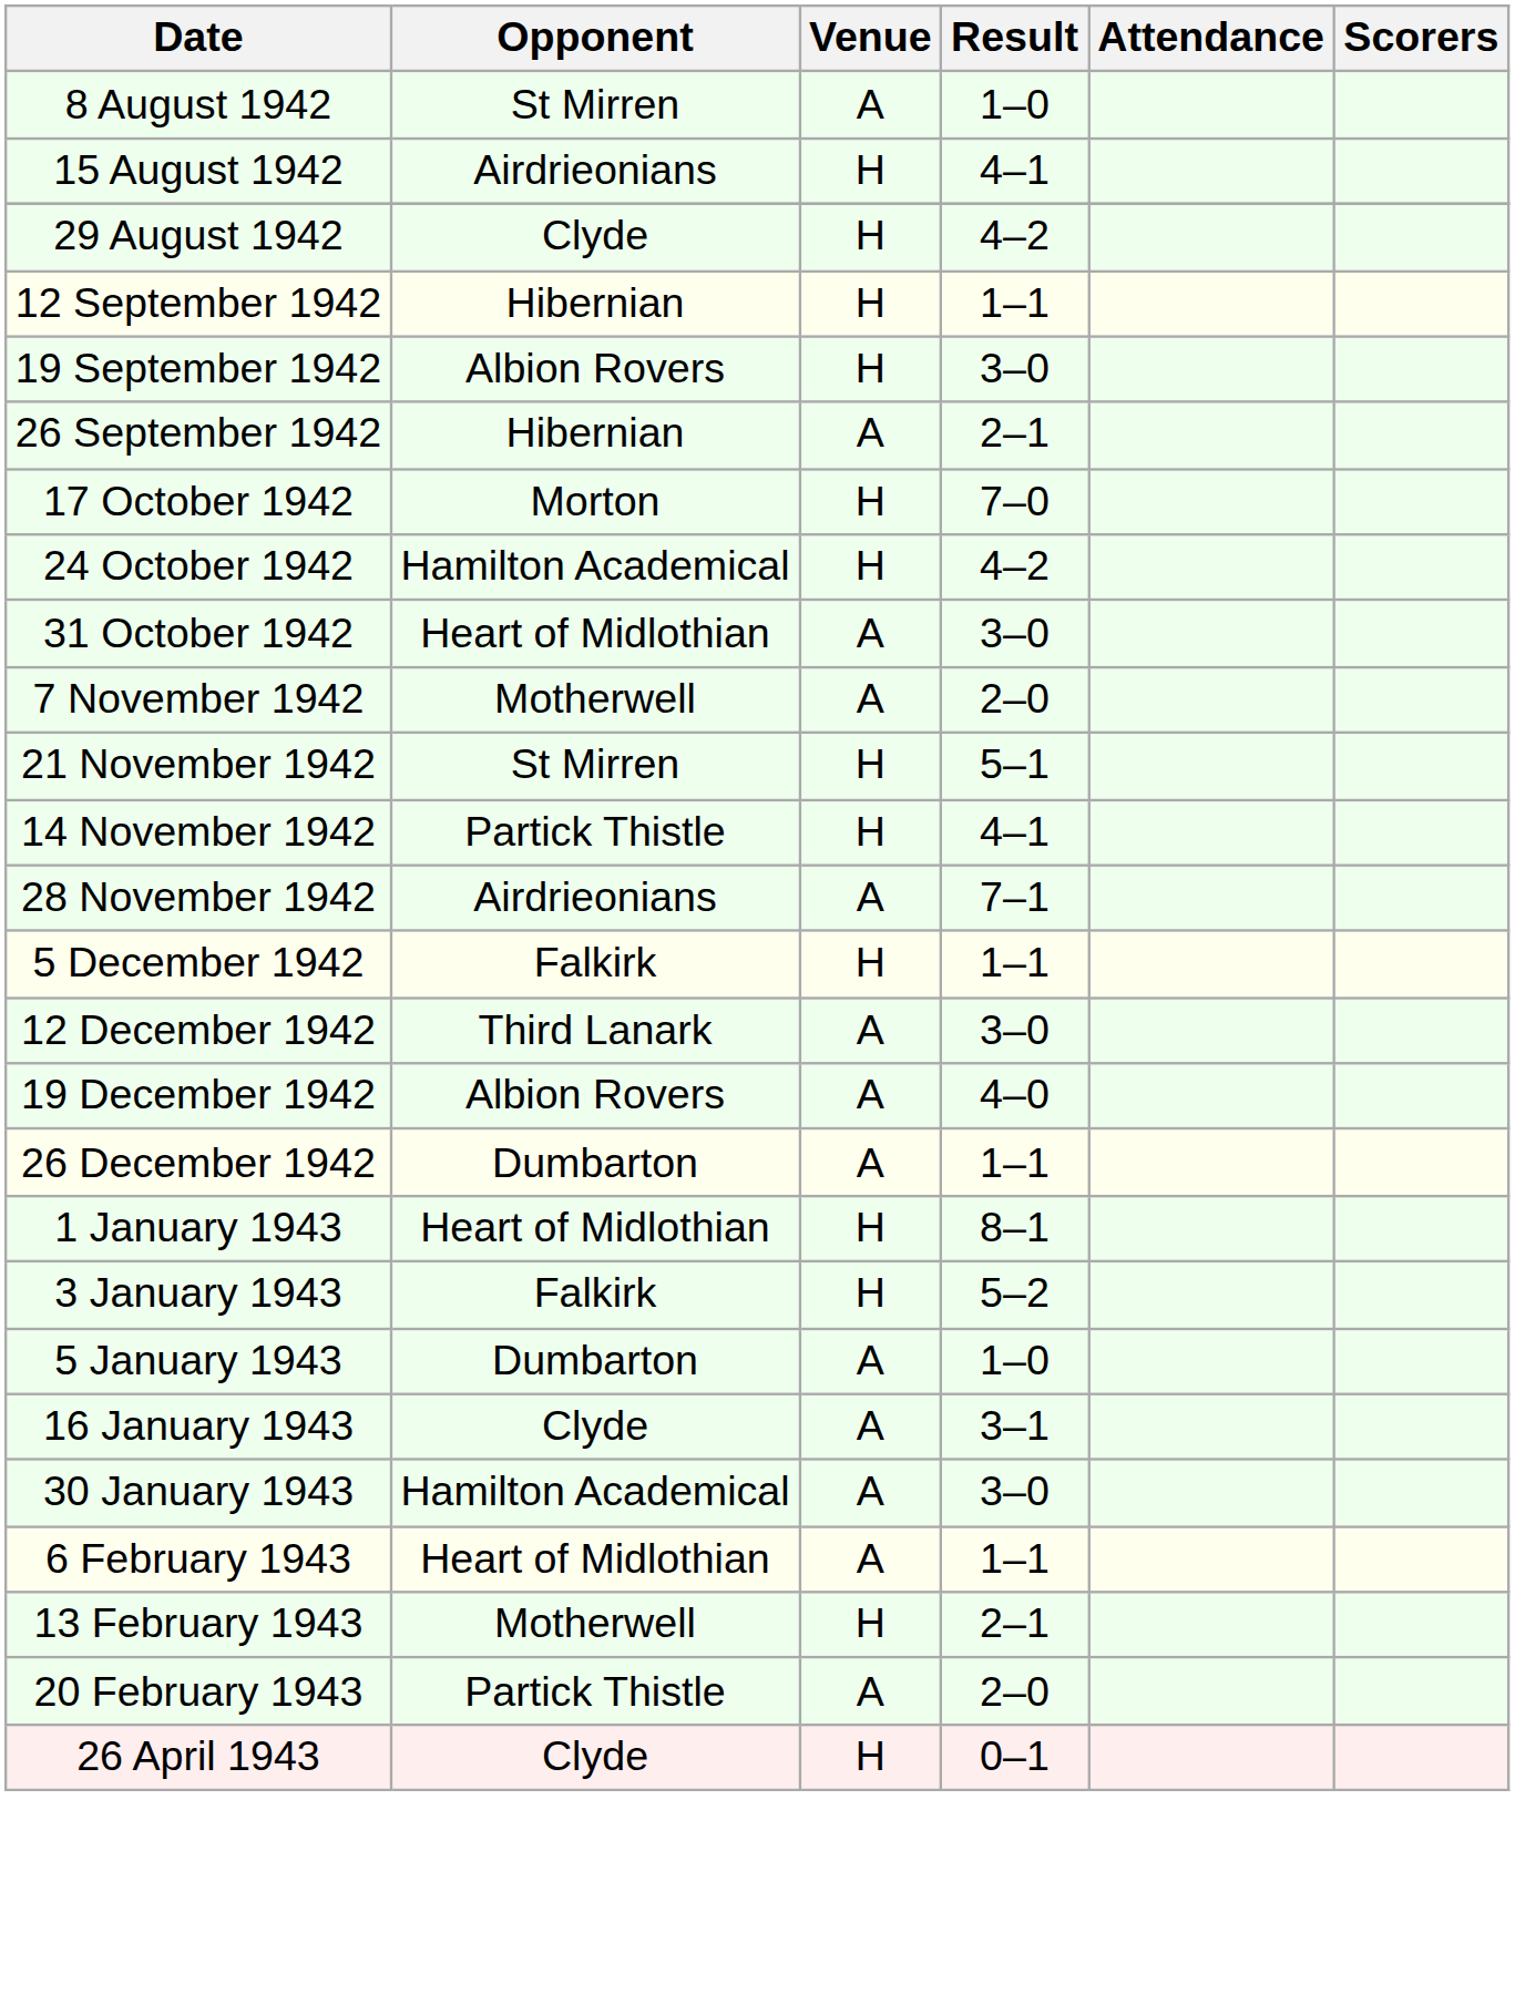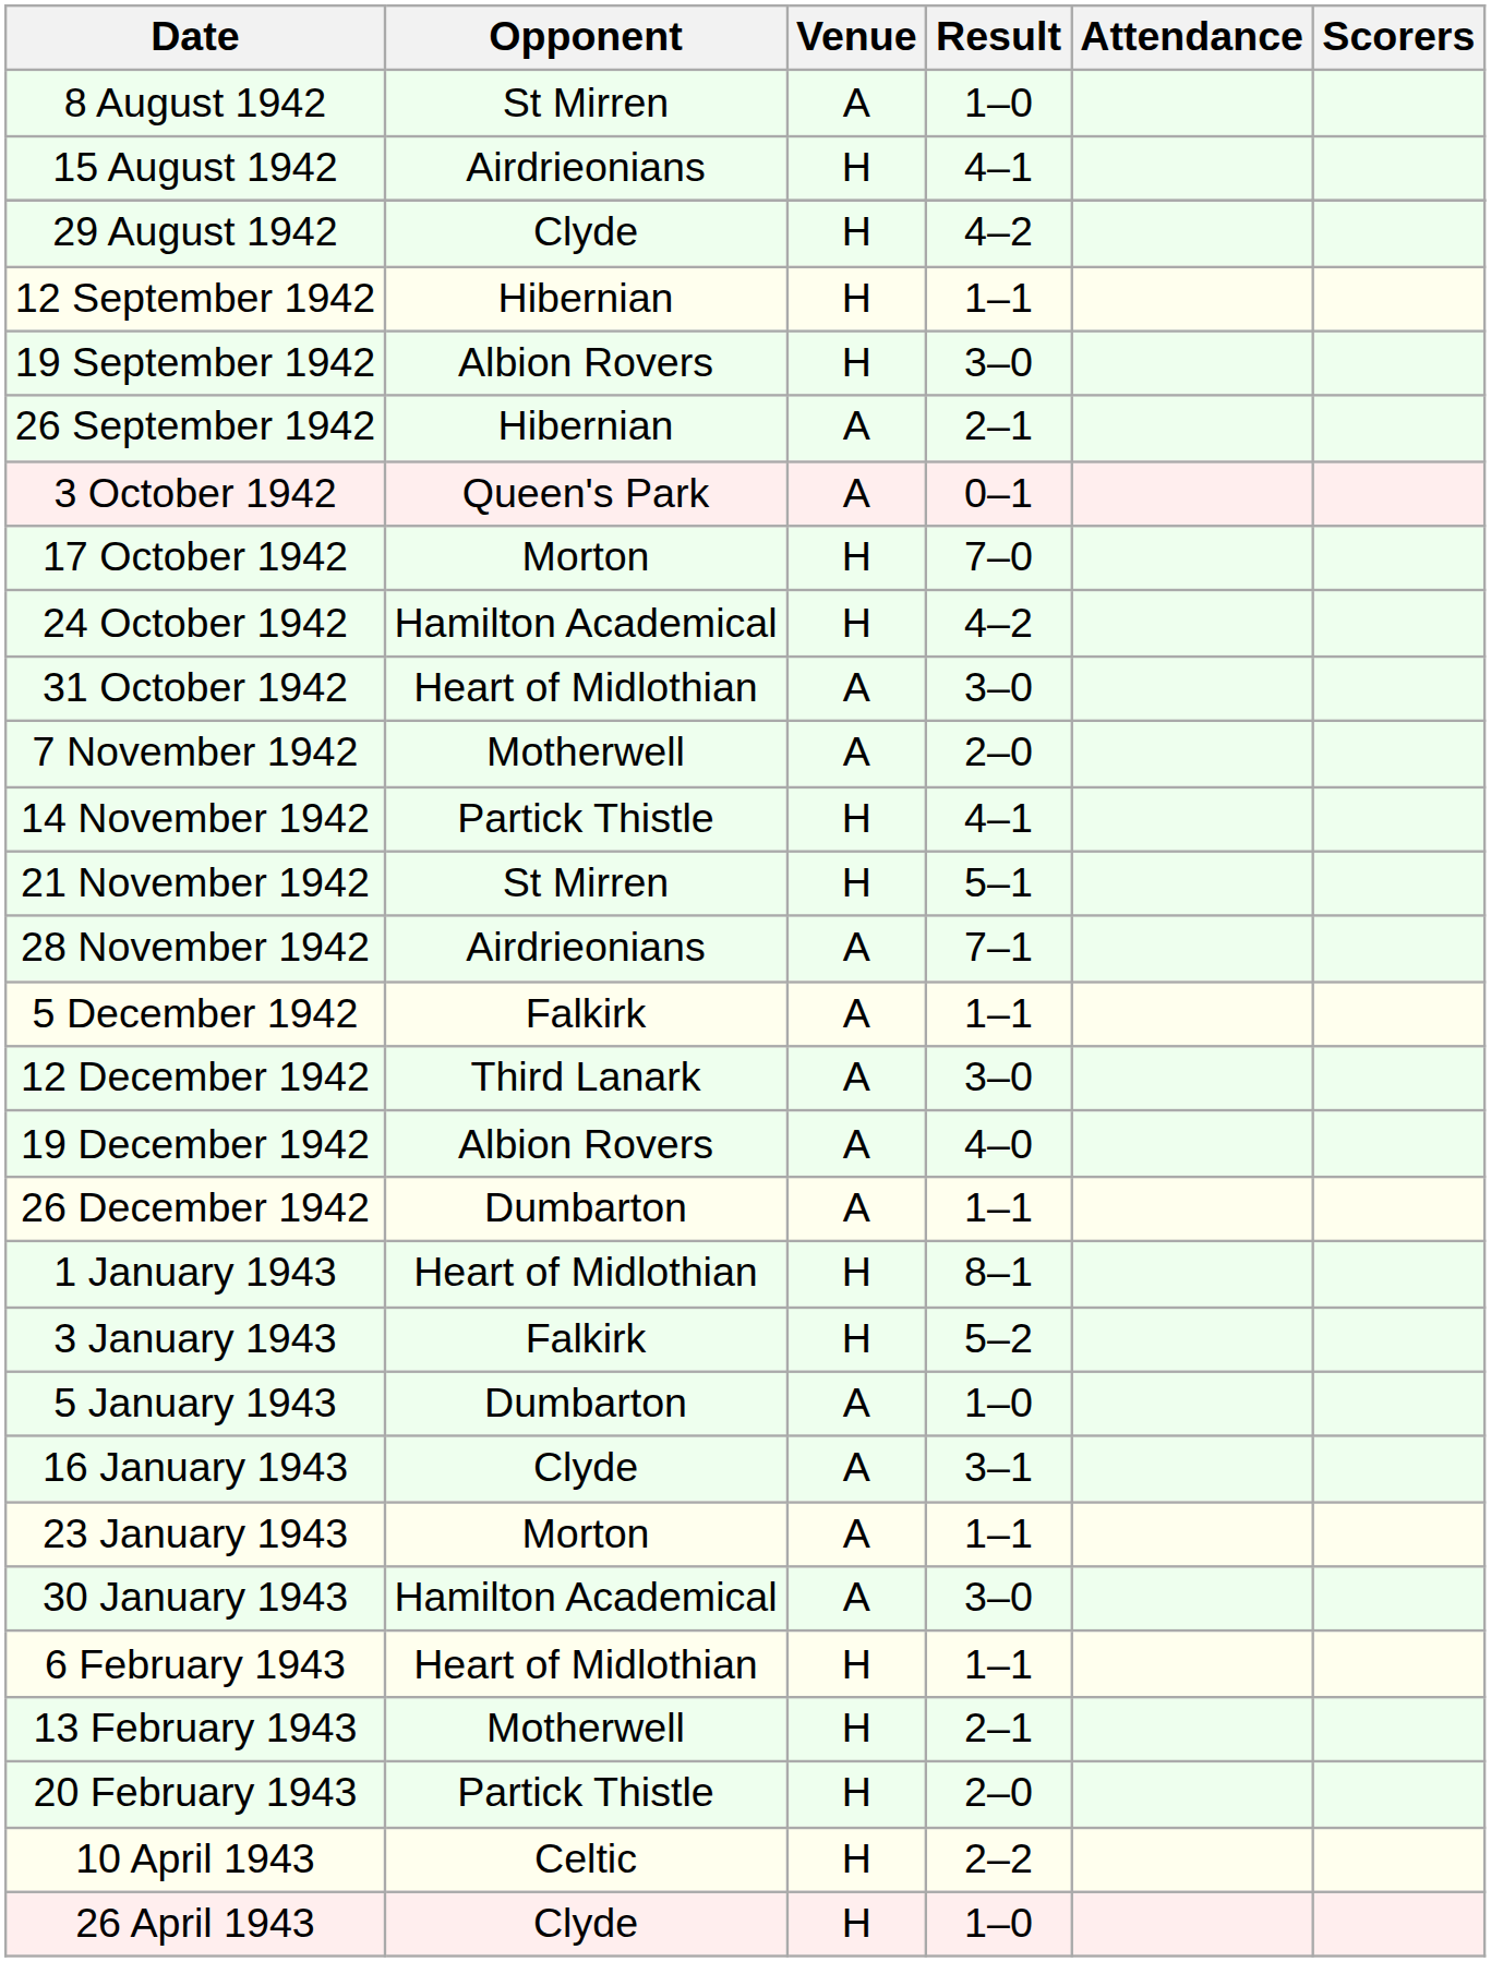+ row: 3 October 1942 | Queen's Park | A | 0–1
rows swapped: 14 November 1942 <-> 21 November 1942
5 December 1942 | Venue: H -> A
+ row: 23 January 1943 | Morton | A | 1–1
6 February 1943 | Venue: A -> H
20 February 1943 | Venue: A -> H
+ row: 10 April 1943 | Celtic | H | 2–2
26 April 1943 | Result: 0–1 -> 1–0
